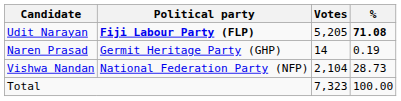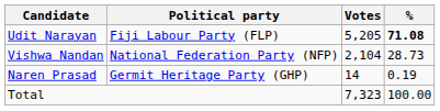Udit Narayan | Political party: bold -> normal
rows swapped: Vishwa Nandan <-> Naren Prasad
